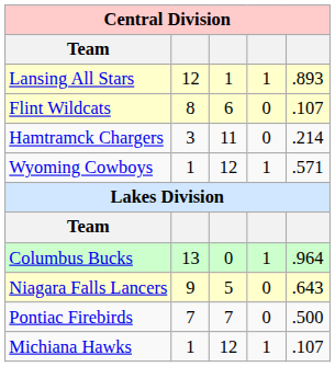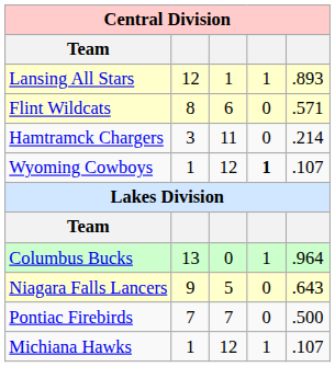Flint Wildcats | column 5: .107 -> .571
Wyoming Cowboys | column 4: normal -> bold
Wyoming Cowboys | column 5: .571 -> .107
